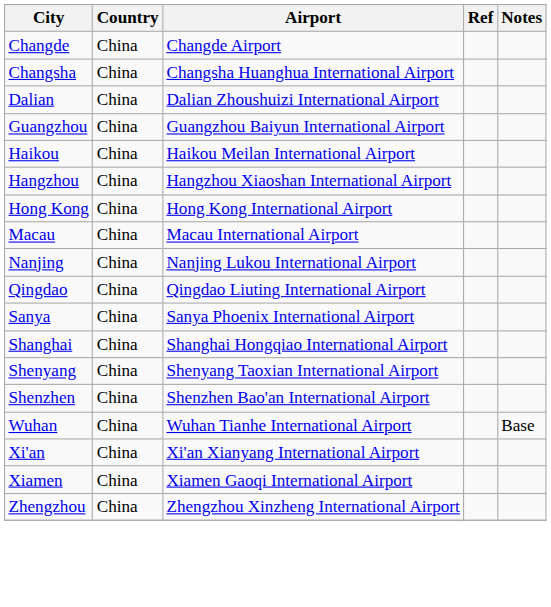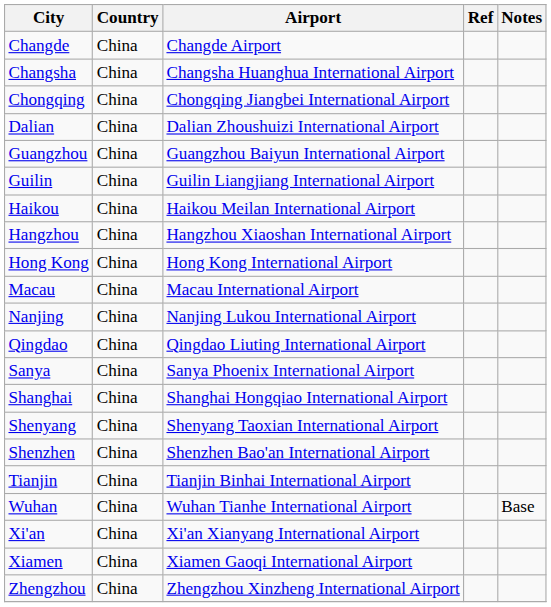+ row: Chongqing | China | Chongqing Jiangbei International Airport
+ row: Guilin | China | Guilin Liangjiang International Airport
+ row: Tianjin | China | Tianjin Binhai International Airport
